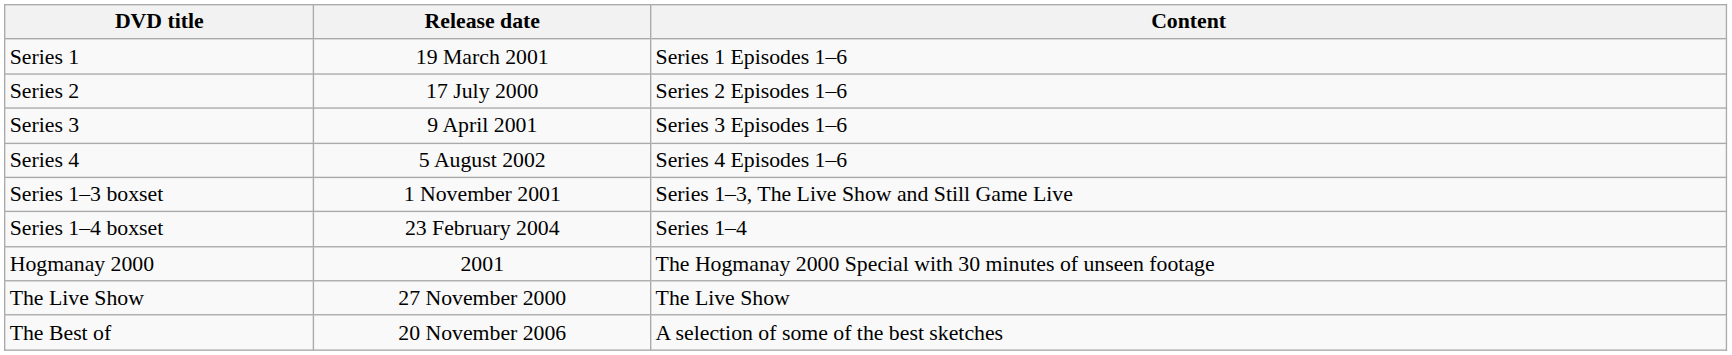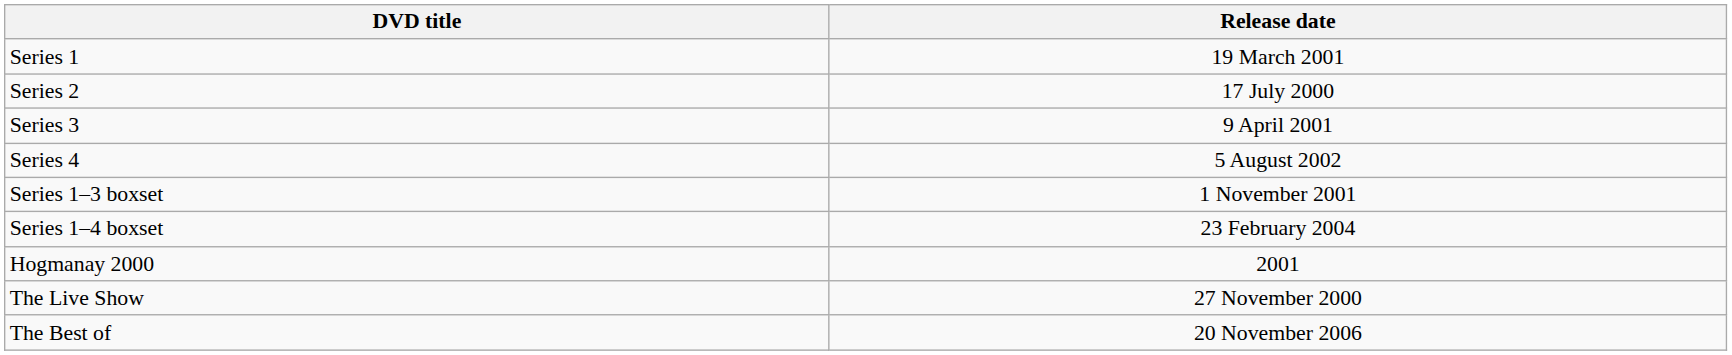- column: Content | Series 1 Episodes 1–6 | Series 2 Episodes 1–6 | Series 3 Episodes 1–6 | Series 4 Episodes 1–6 | Series 1–3, The Live Show and Still Game Live | Series 1–4 | The Hogmanay 2000 Special with 30 minutes of unseen footage | The Live Show | A selection of some of the best sketches
